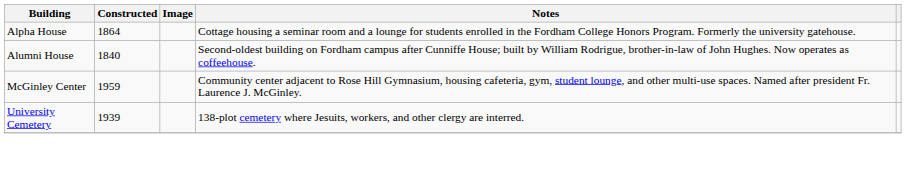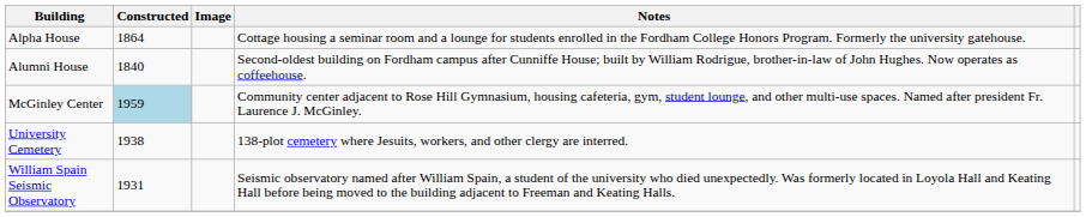McGinley Center | Constructed: no background -> lightblue background
University Cemetery | Constructed: 1939 -> 1938
+ row: William Spain Seismic Observatory | 1931 | Seismic observatory named after William Spain, a student of the university who died unexpectedly. Was formerly located in Loyola Hall and Keating Hall before being moved to the building adjacent to Freeman and Keating Halls.
